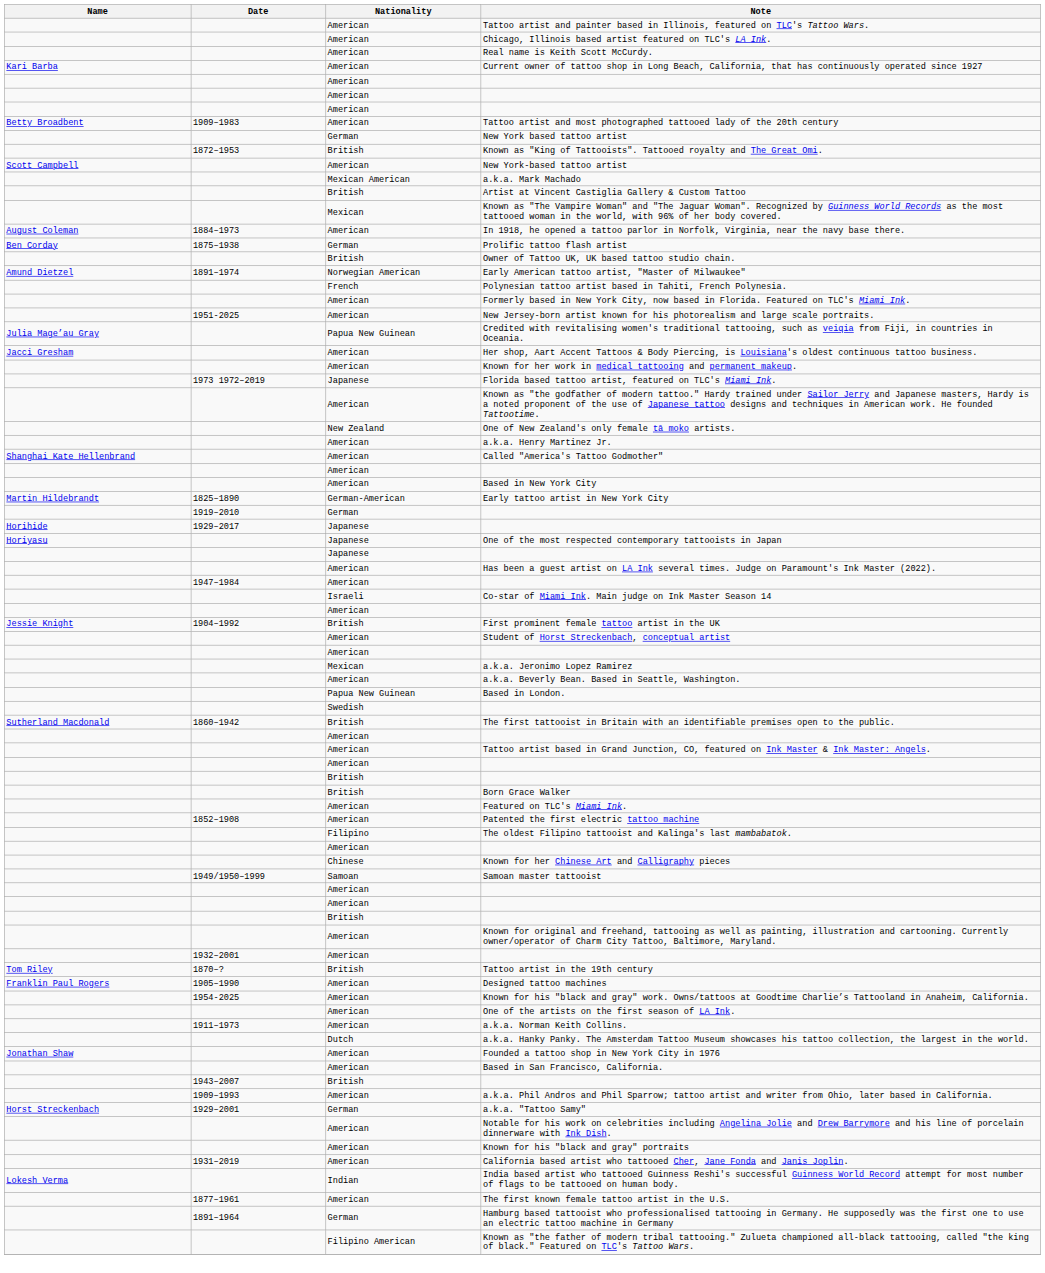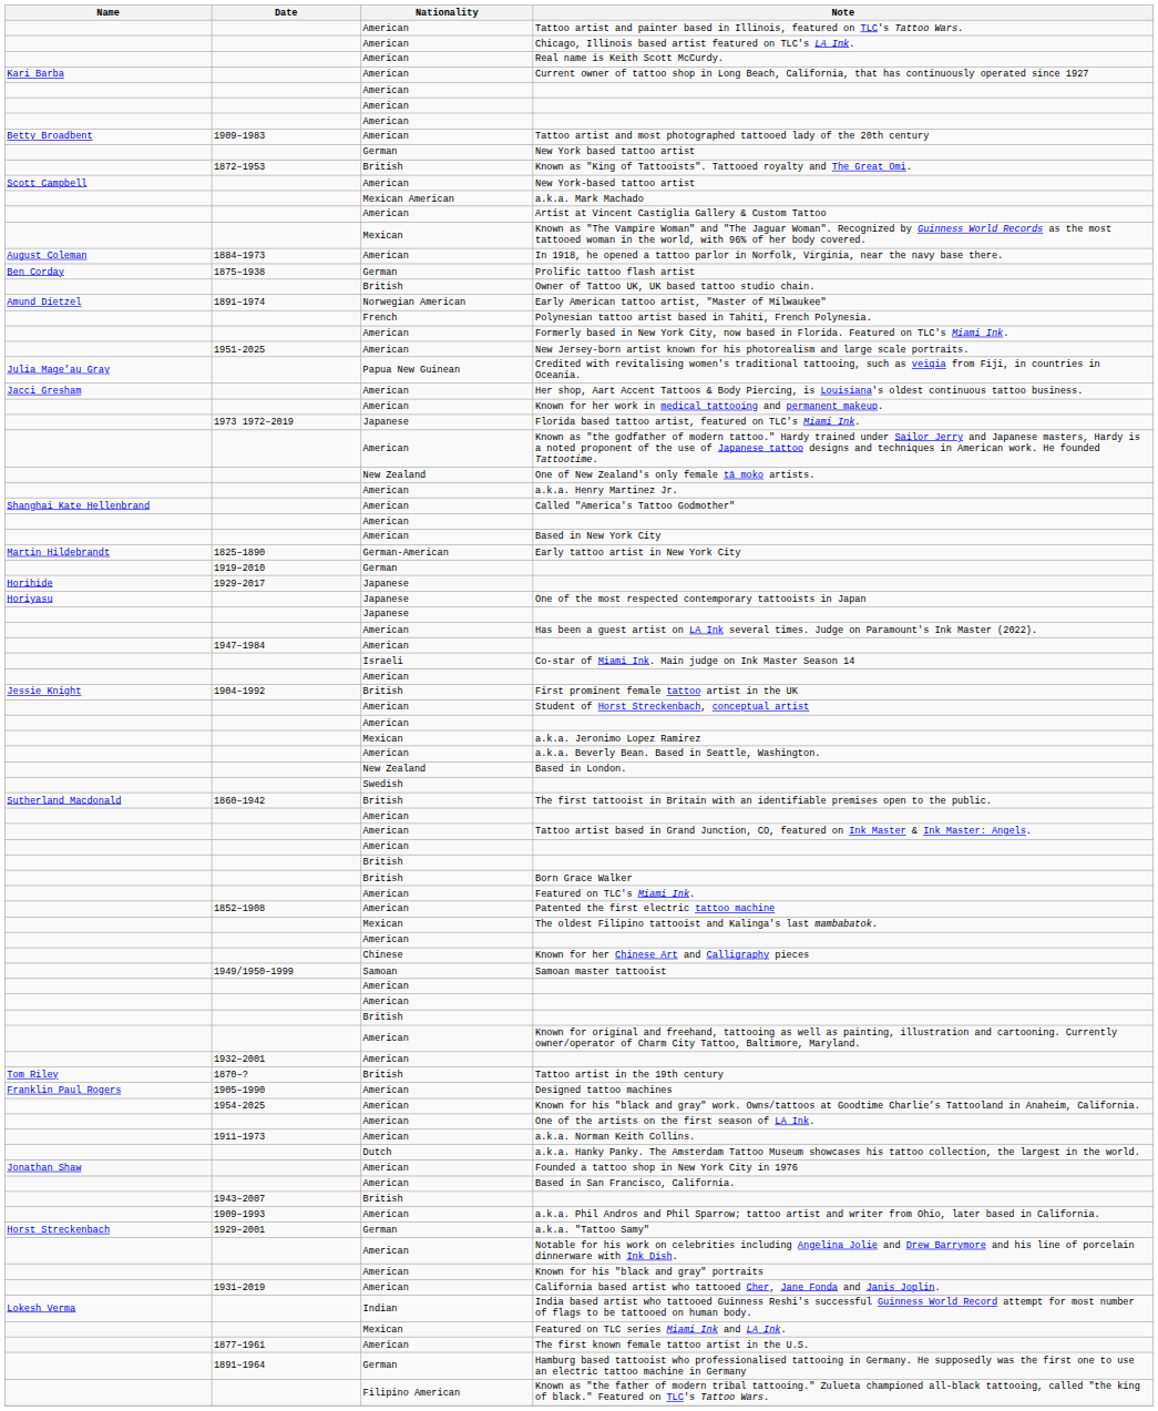Artist at Vincent Castiglia Gallery & Custom Tattoo | Nationality: British -> American
Based in London. | Nationality: Papua New Guinean -> New Zealand
The oldest Filipino tattooist and Kalinga's last mambabatok. | Nationality: Filipino -> Mexican
+ row: Mexican | Featured on TLC series Miami Ink and LA Ink.
